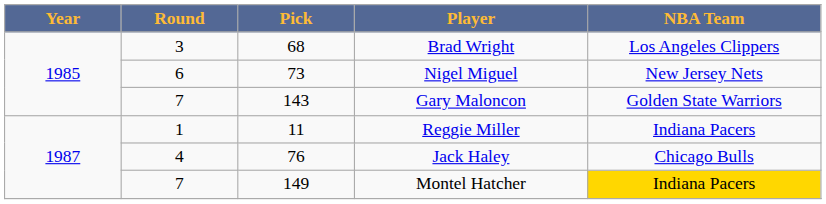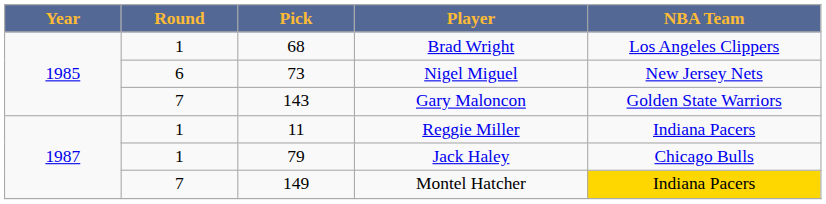Brad Wright | Round: 3 -> 1
Jack Haley | Round: 4 -> 1
Jack Haley | Pick: 76 -> 79
